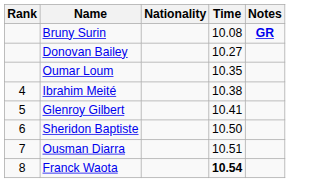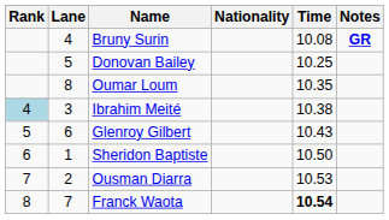+ column: Lane | 4 | 5 | 8 | 3 | 6 | 1 | 2 | 7
Donovan Bailey | Time: 10.27 -> 10.25
Ibrahim Meité | Rank: no background -> lightblue background
Glenroy Gilbert | Time: 10.41 -> 10.43
Ousman Diarra | Time: 10.51 -> 10.53
